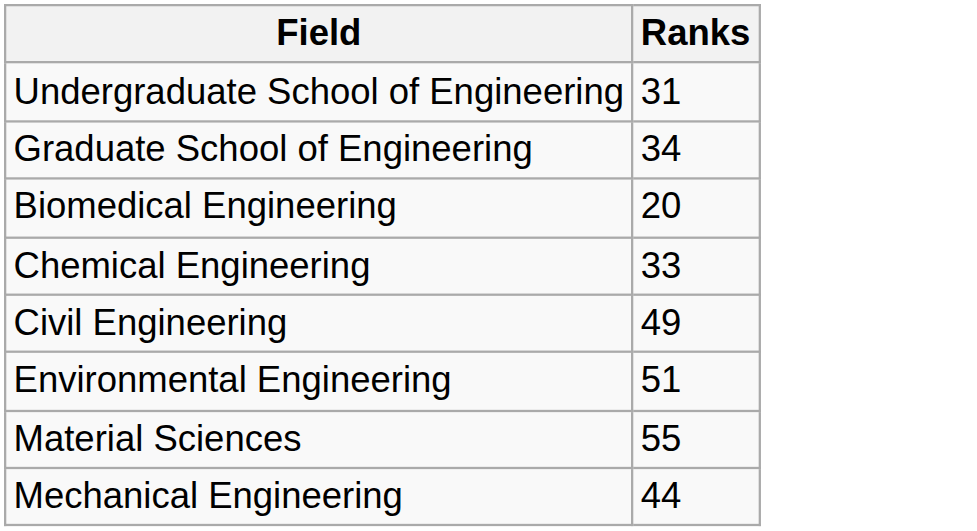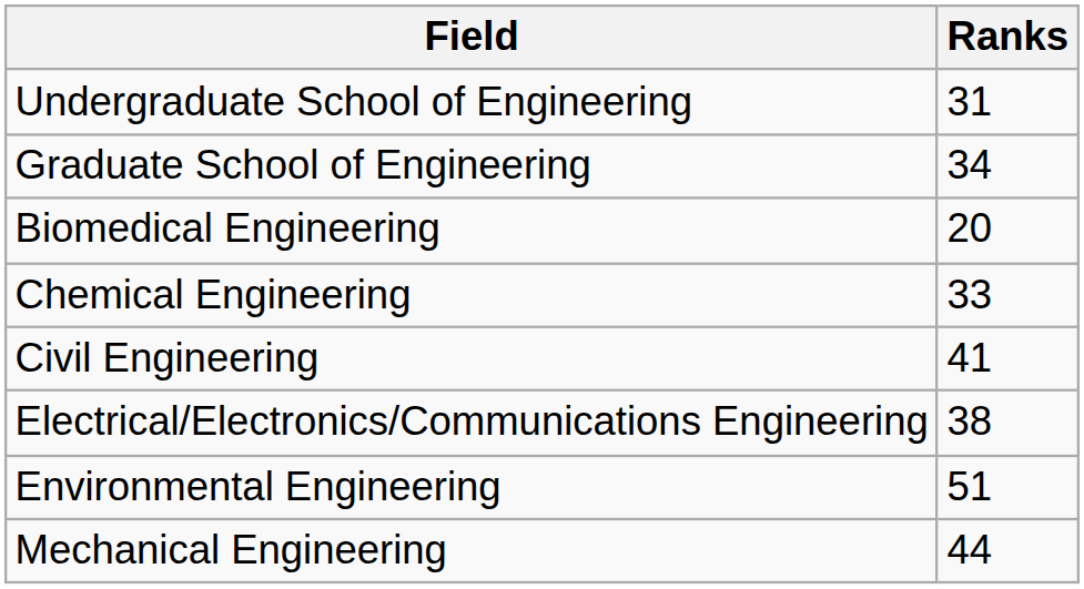Civil Engineering | Ranks: 49 -> 41
+ row: Electrical/Electronics/Communications Engineering | 38
- row: Material Sciences | 55
